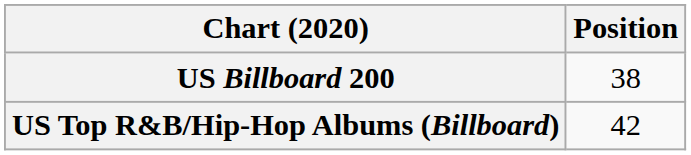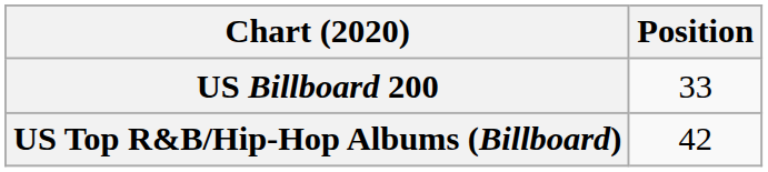US Billboard 200 | Position: 38 -> 33
